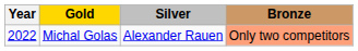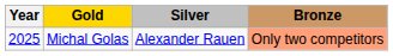Michal Golas | Year: 2022 -> 2025
